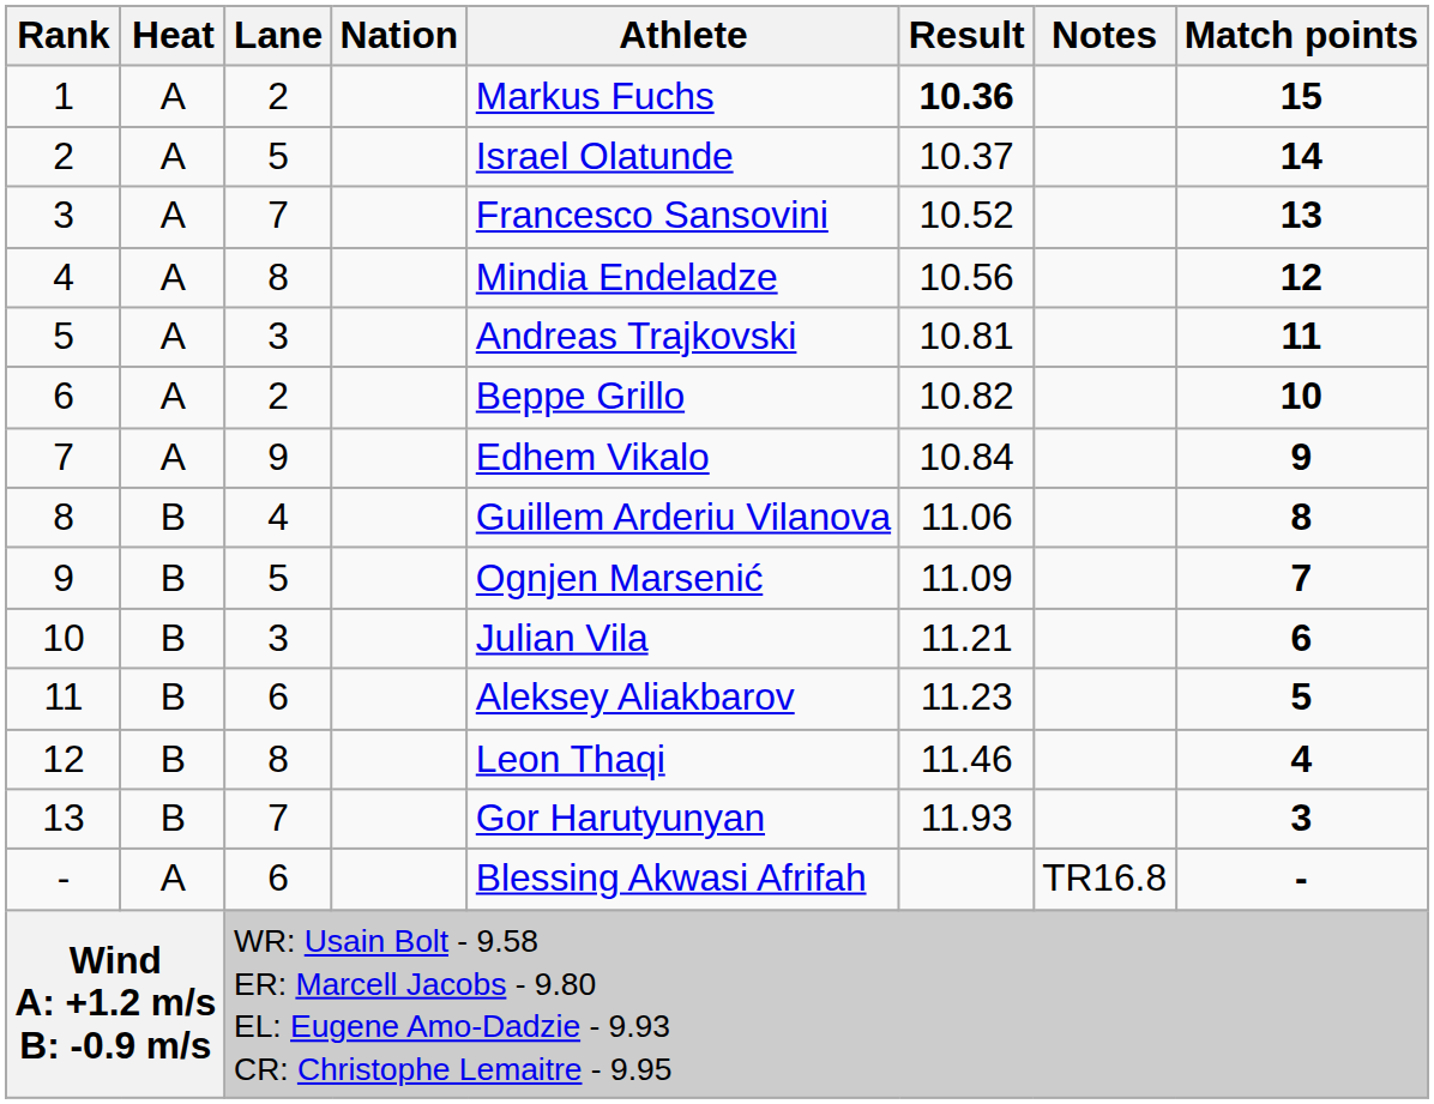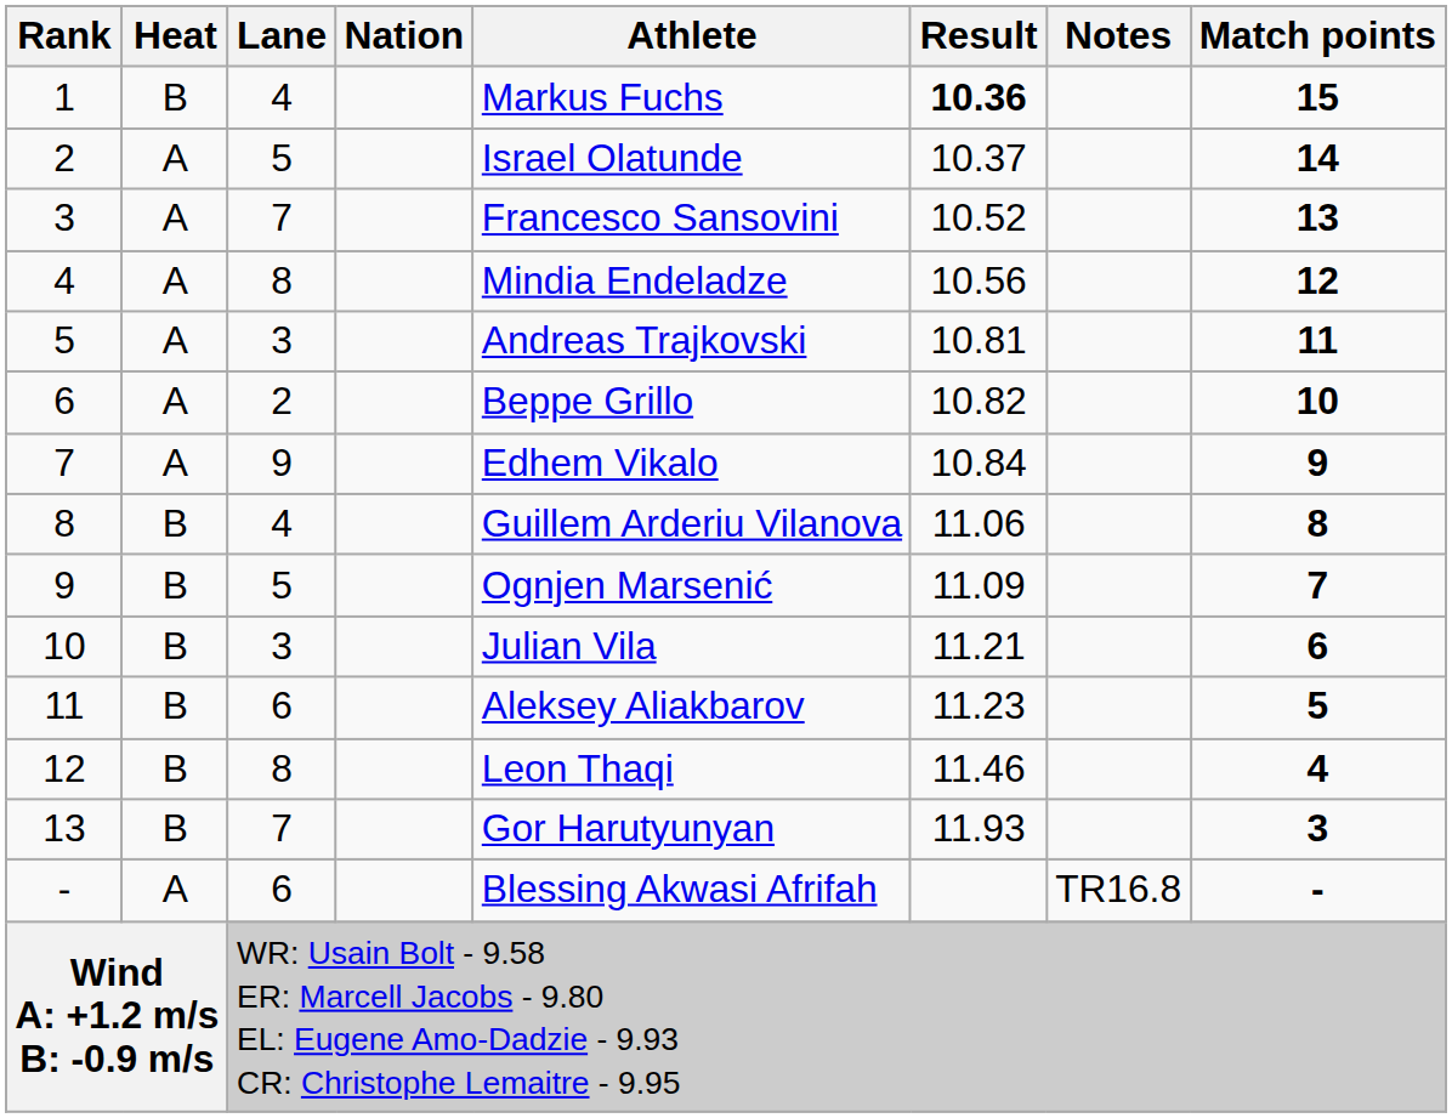1 | Heat: A -> B
1 | Lane: 2 -> 4
